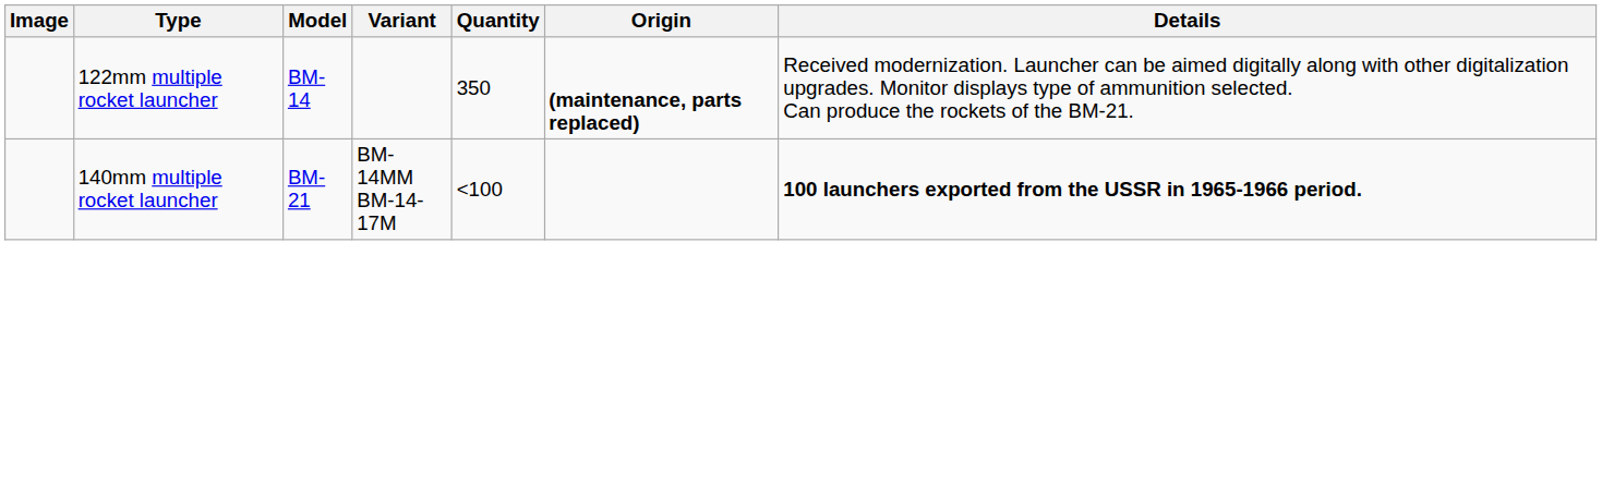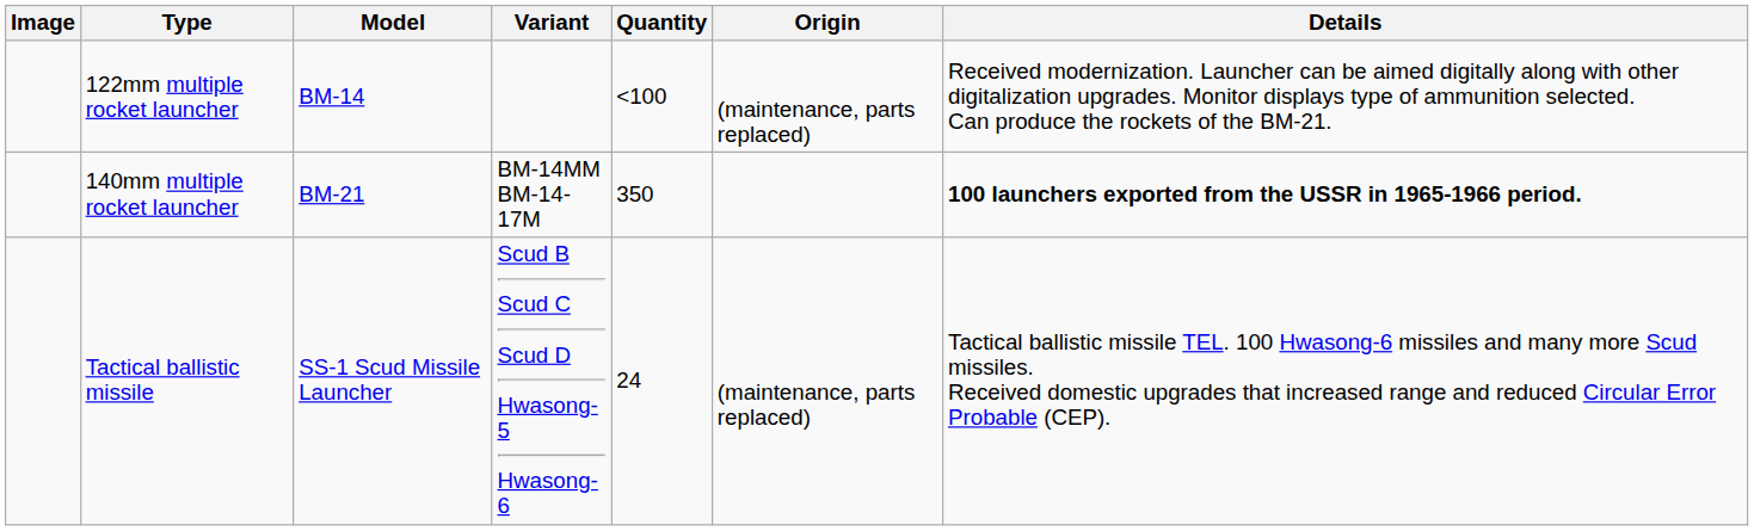122mm multiple rocket launcher | Quantity: 350 -> <100
122mm multiple rocket launcher | Origin: bold -> normal
140mm multiple rocket launcher | Quantity: <100 -> 350
+ row: Tactical ballistic missile | SS-1 Scud Missile Launcher | Scud B Scud C Scud D Hwasong-5 Hwasong-6 | 24 | (maintenance, parts replaced) | Tactical ballistic missile TEL. 100 Hwasong-6 missiles and many more Scud missiles. Received domestic upgrades that increased range and reduced Circular Error Probable (CEP).
